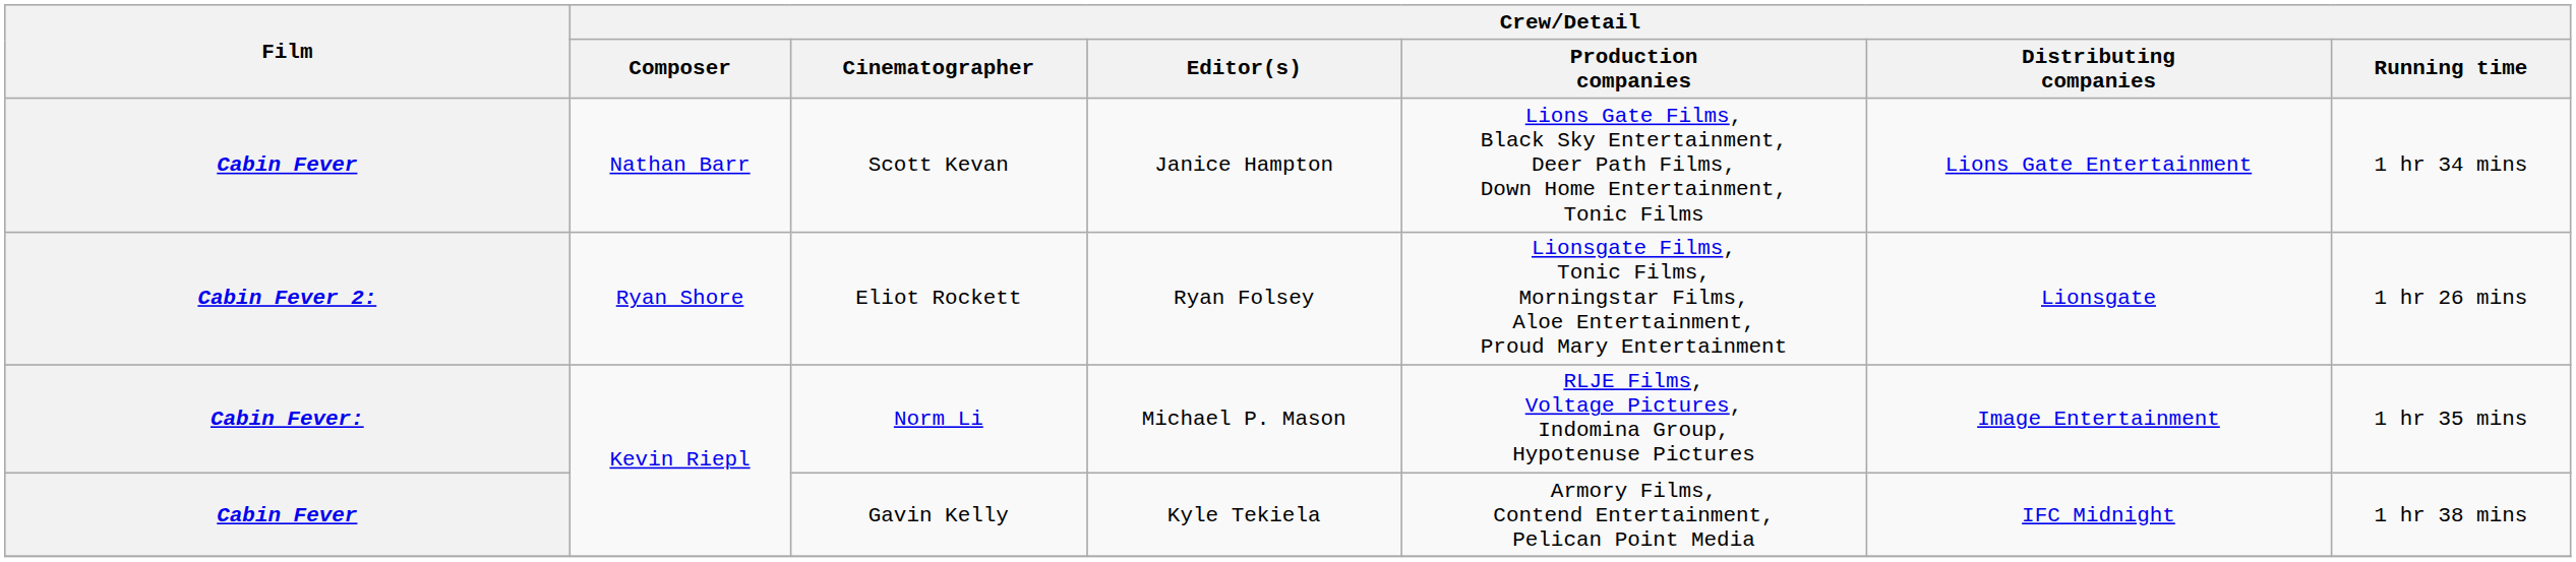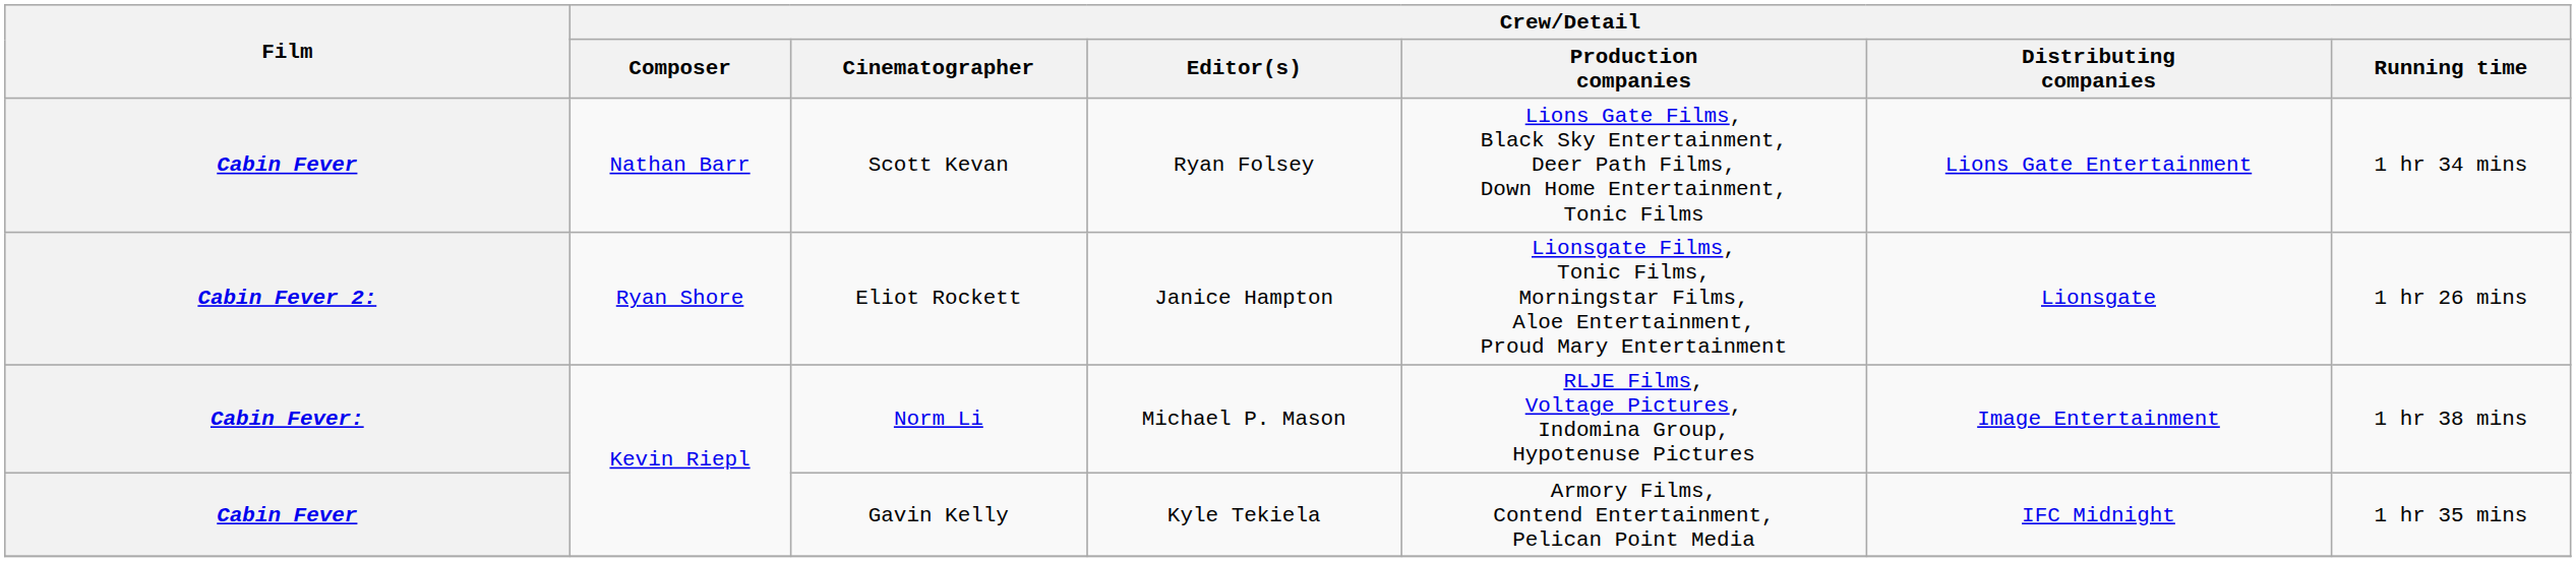Scott Kevan | Crew/Detail / Editor(s): Janice Hampton -> Ryan Folsey
Eliot Rockett | Crew/Detail / Editor(s): Ryan Folsey -> Janice Hampton
Norm Li | Crew/Detail / Running time: 1 hr 35 mins -> 1 hr 38 mins
Gavin Kelly | Crew/Detail / Running time: 1 hr 38 mins -> 1 hr 35 mins
